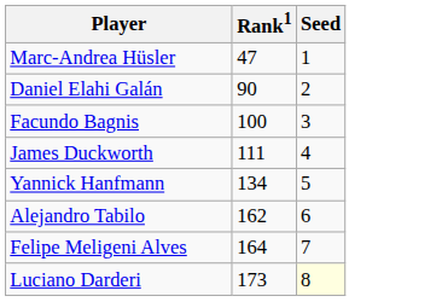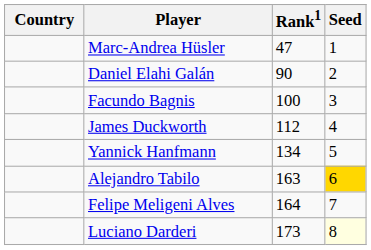+ column: Country
James Duckworth | Rank1: 111 -> 112
Alejandro Tabilo | Rank1: 162 -> 163
Alejandro Tabilo | Seed: no background -> gold background
